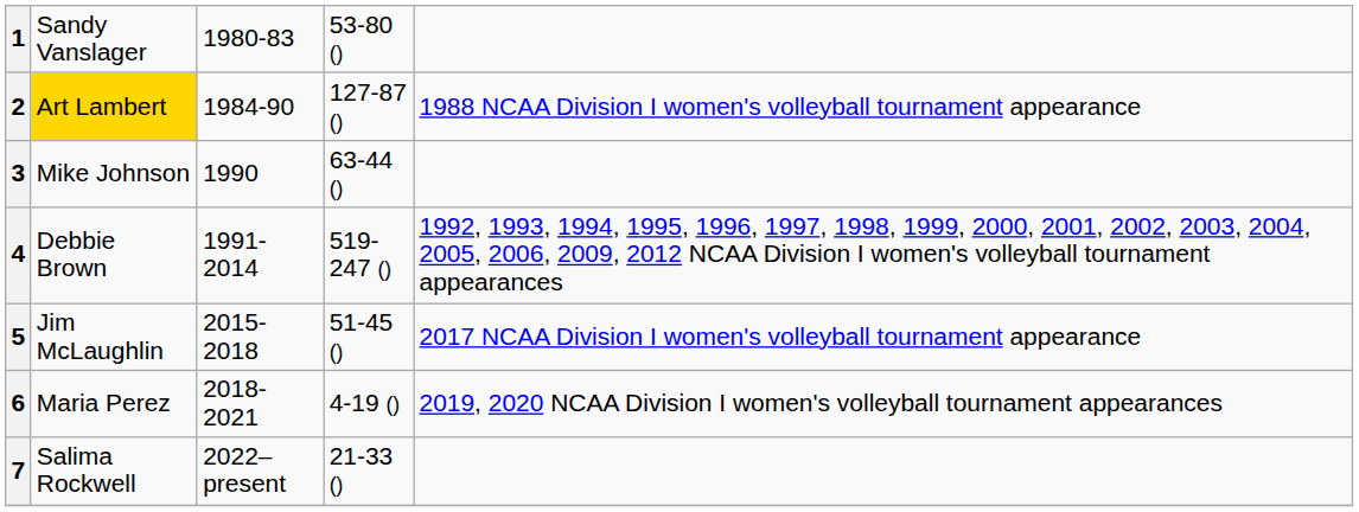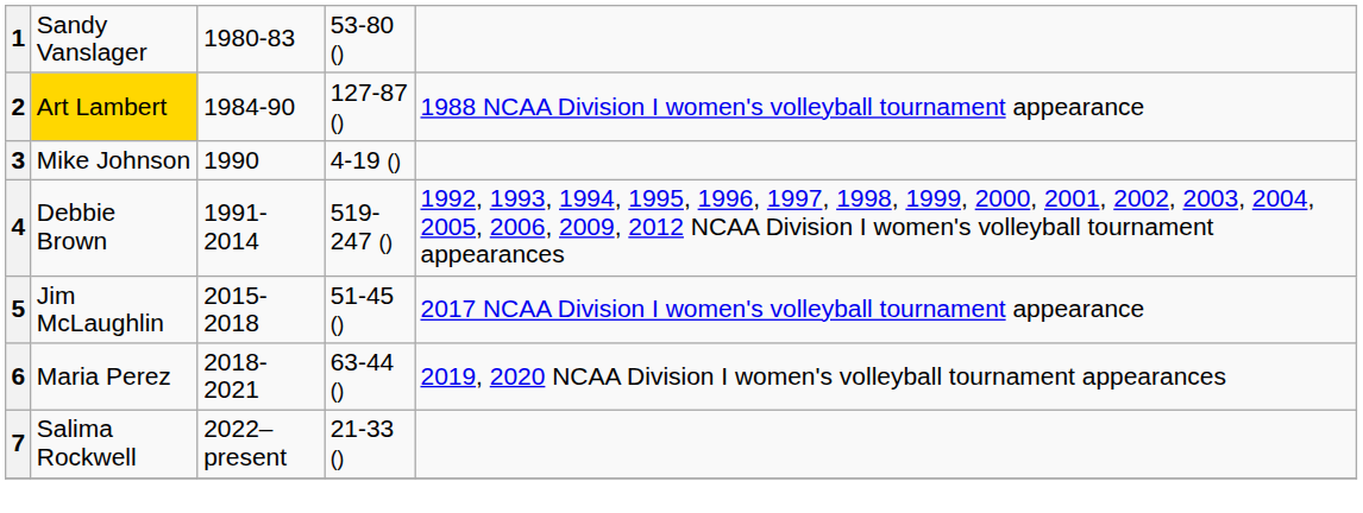3 | column 4: 63-44 () -> 4-19 ()
6 | column 4: 4-19 () -> 63-44 ()
